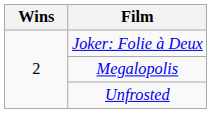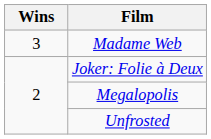+ row: 3 | Madame Web
